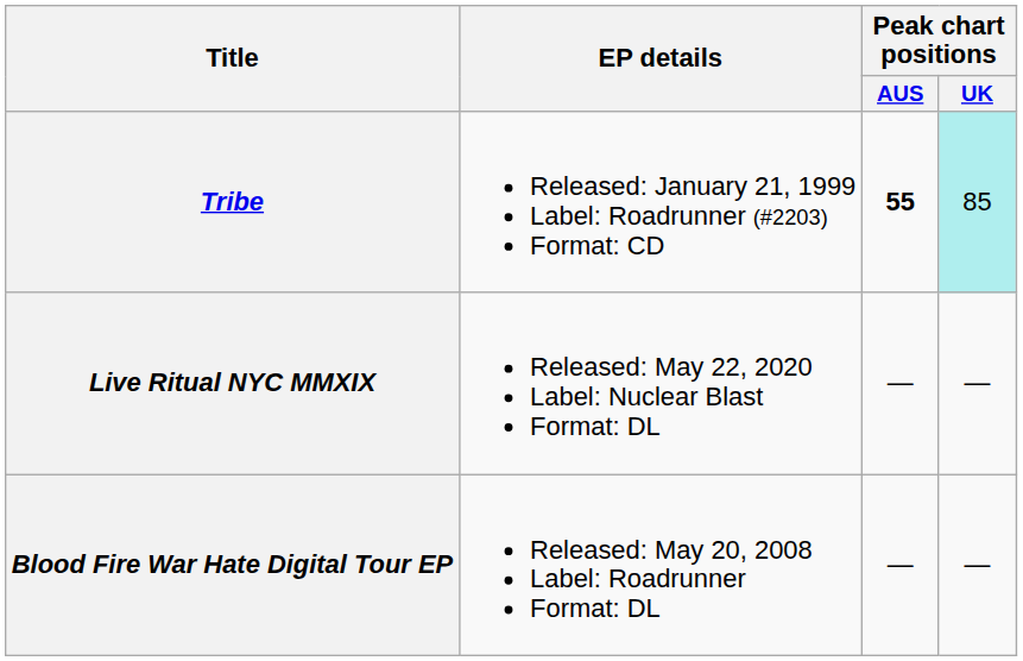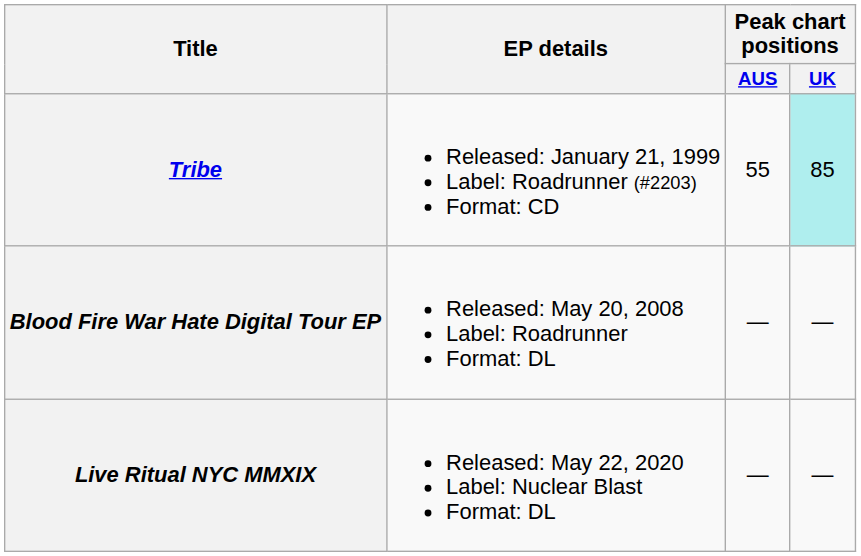Tribe | Peak chart positions / AUS: bold -> normal
rows swapped: Blood Fire War Hate Digital Tour EP <-> Live Ritual NYC MMXIX
